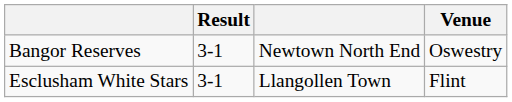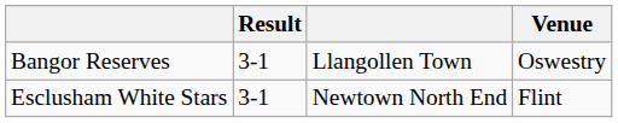Bangor Reserves | column 3: Newtown North End -> Llangollen Town
Esclusham White Stars | column 3: Llangollen Town -> Newtown North End
